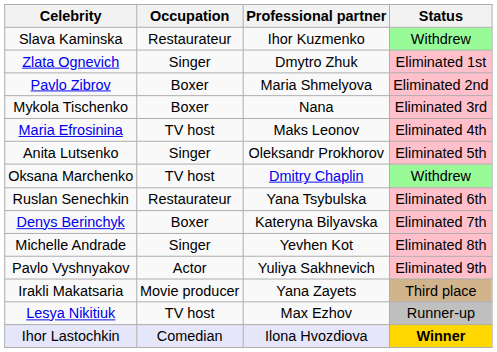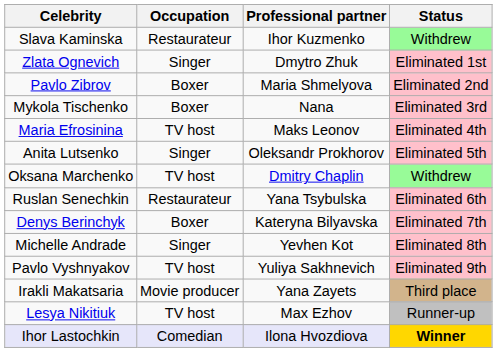Pavlo Vyshnyakov | Occupation: Actor -> TV host
